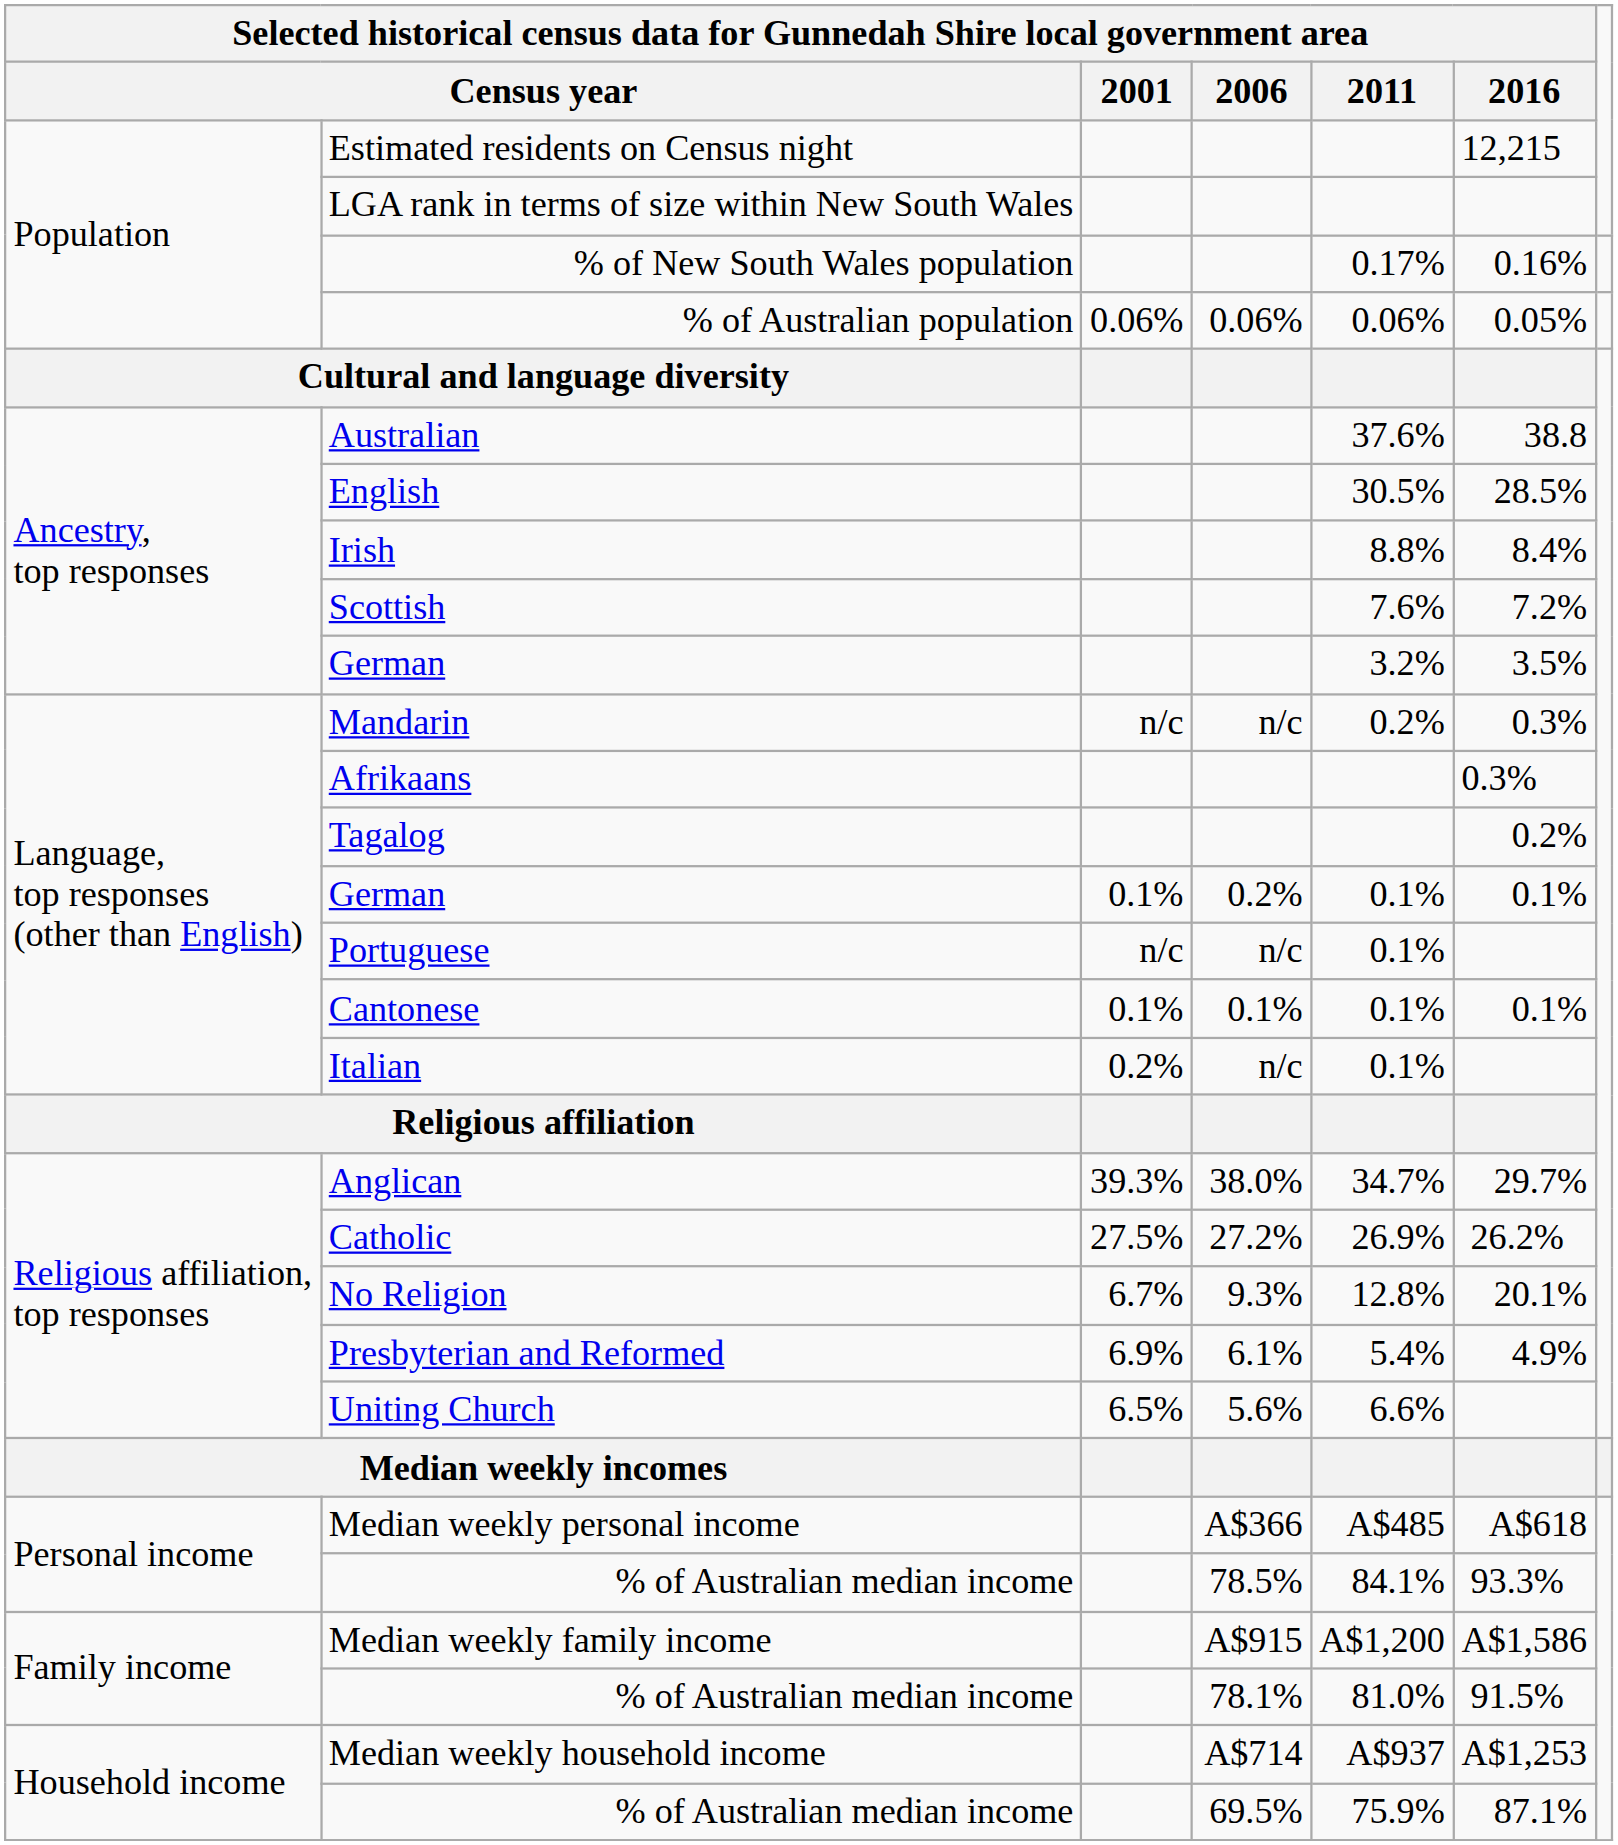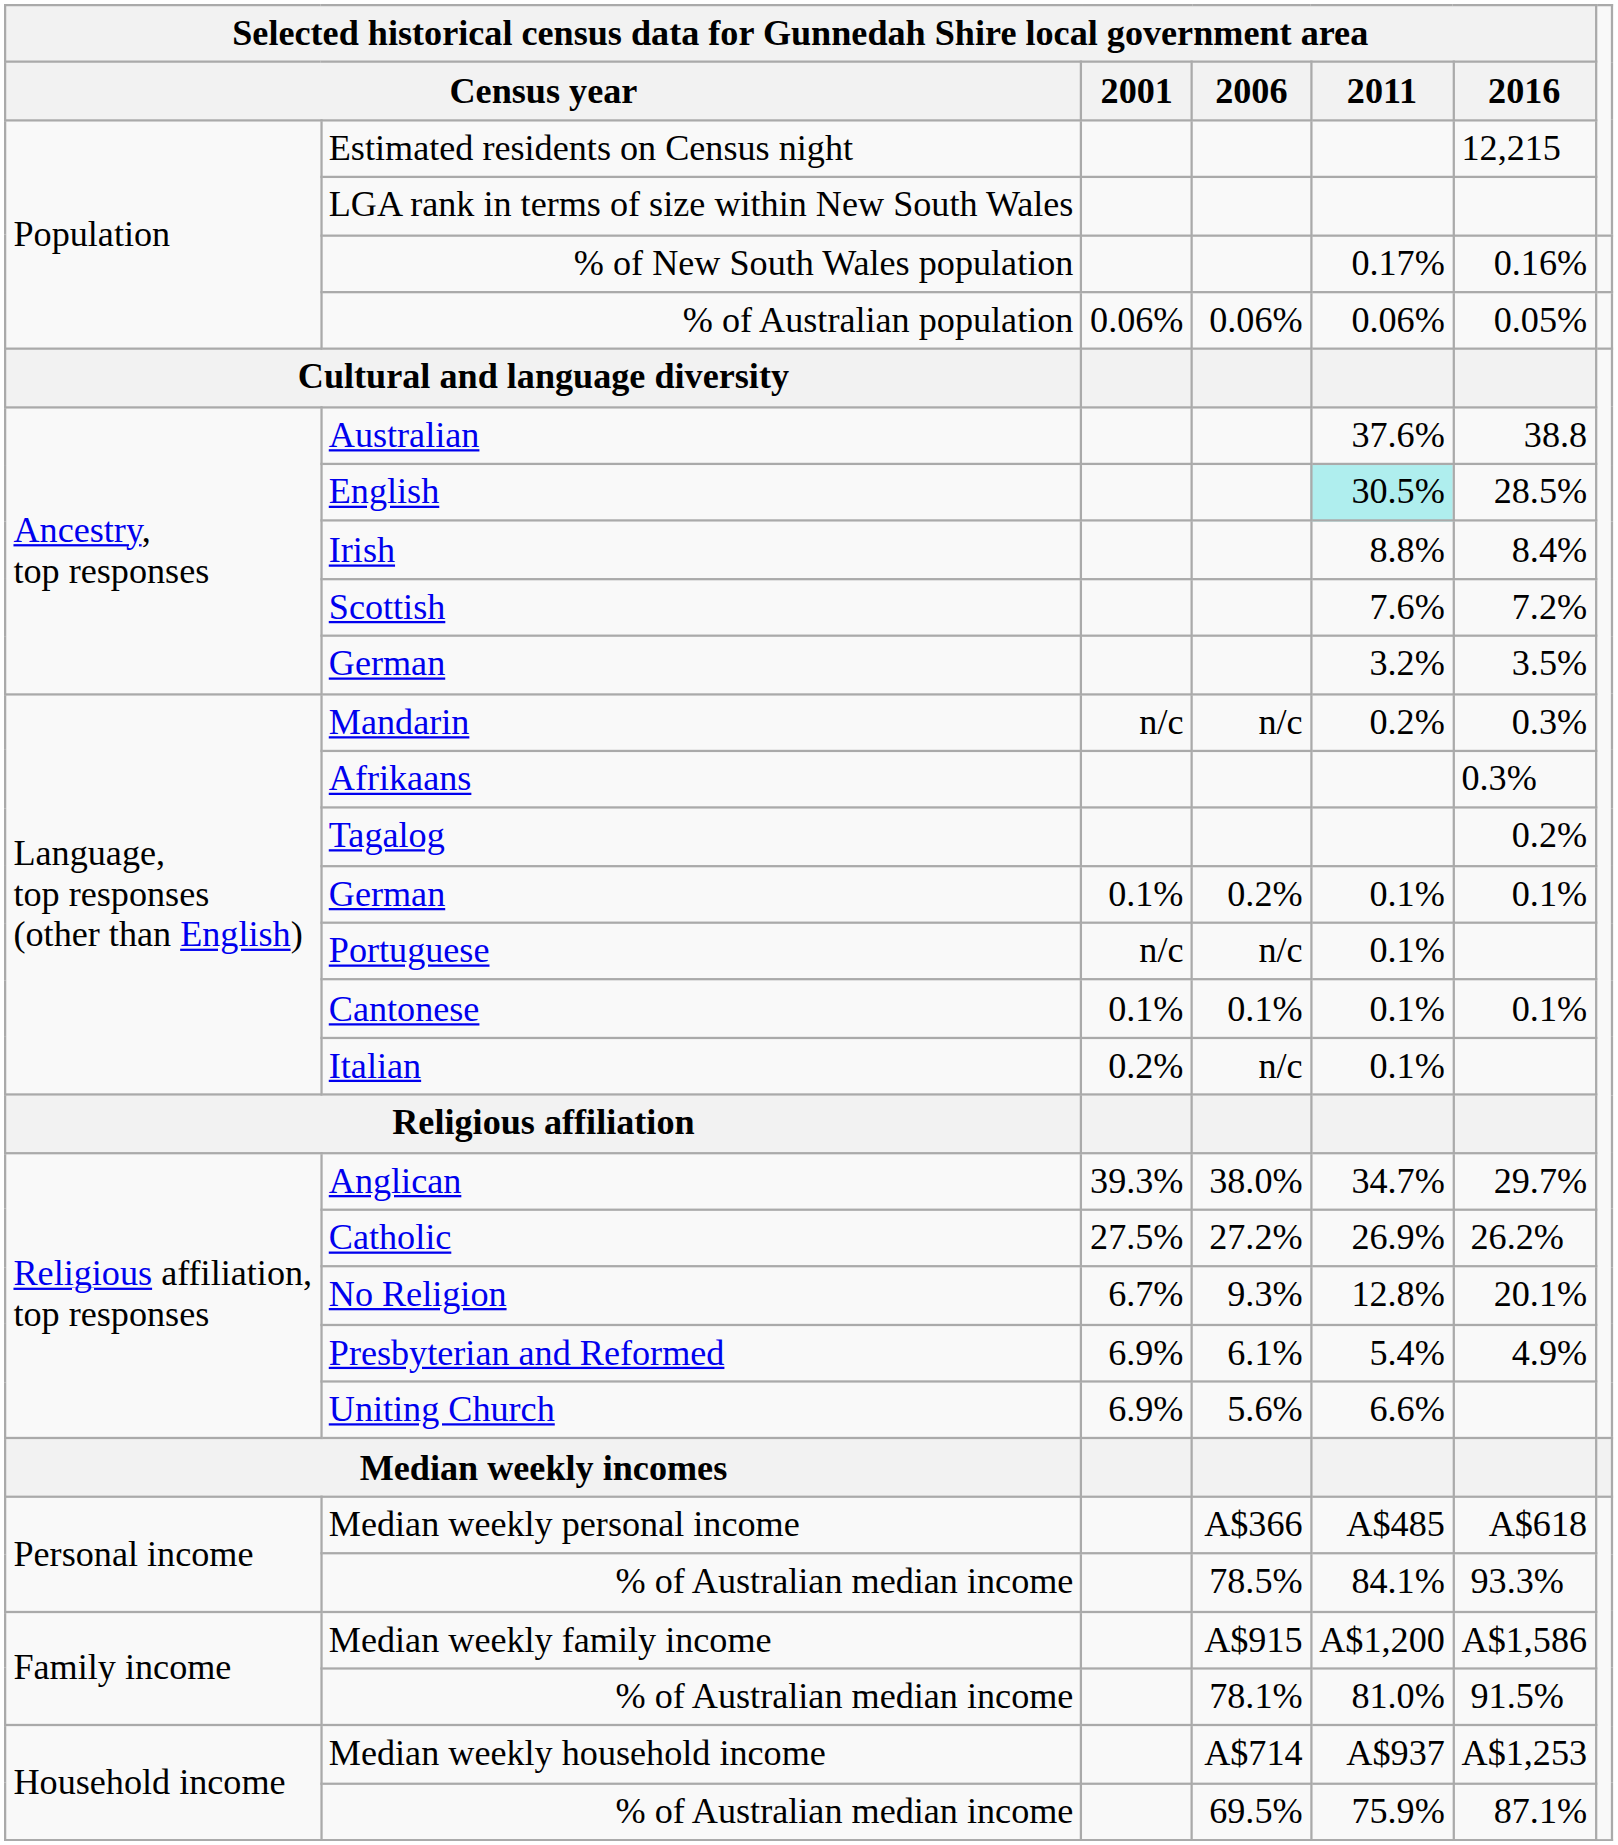English | column 5: no background -> paleturquoise background
Uniting Church | column 3: 6.5% -> 6.9%
